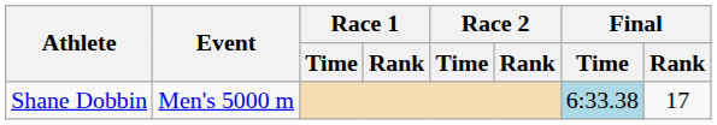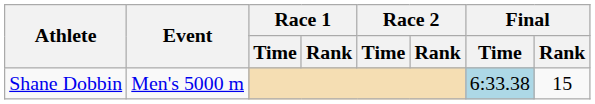Shane Dobbin | Final / Rank: 17 -> 15
